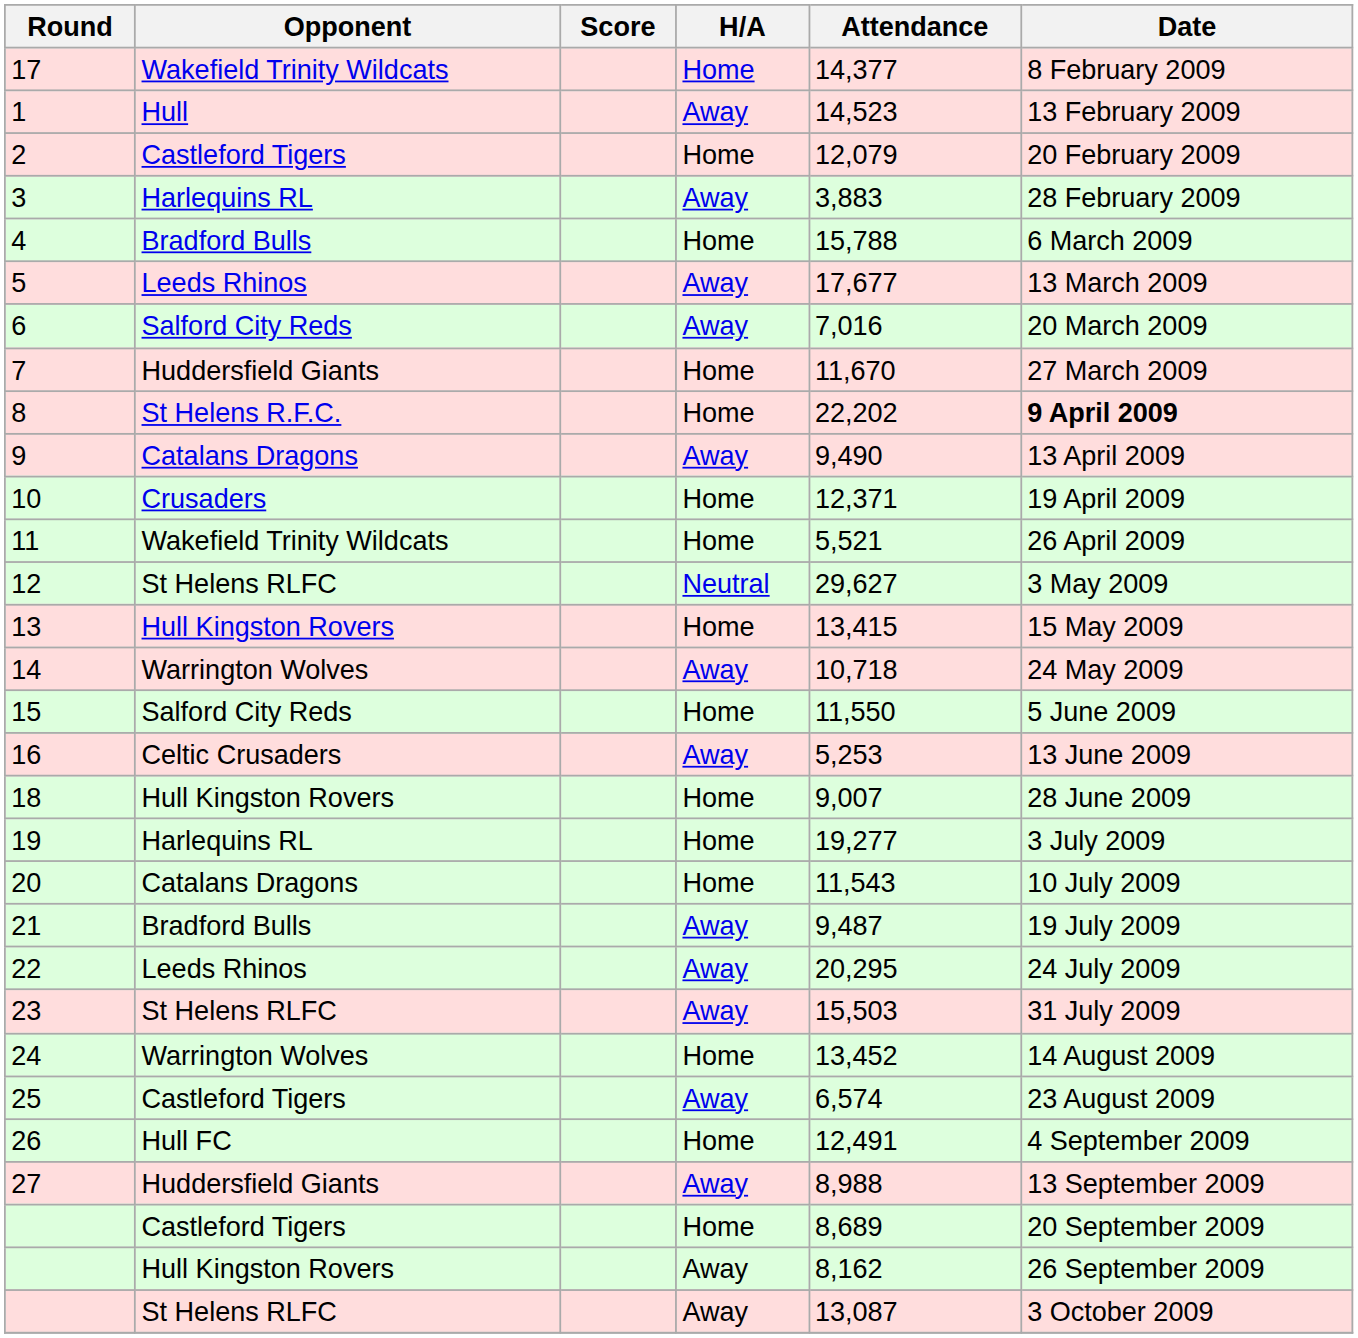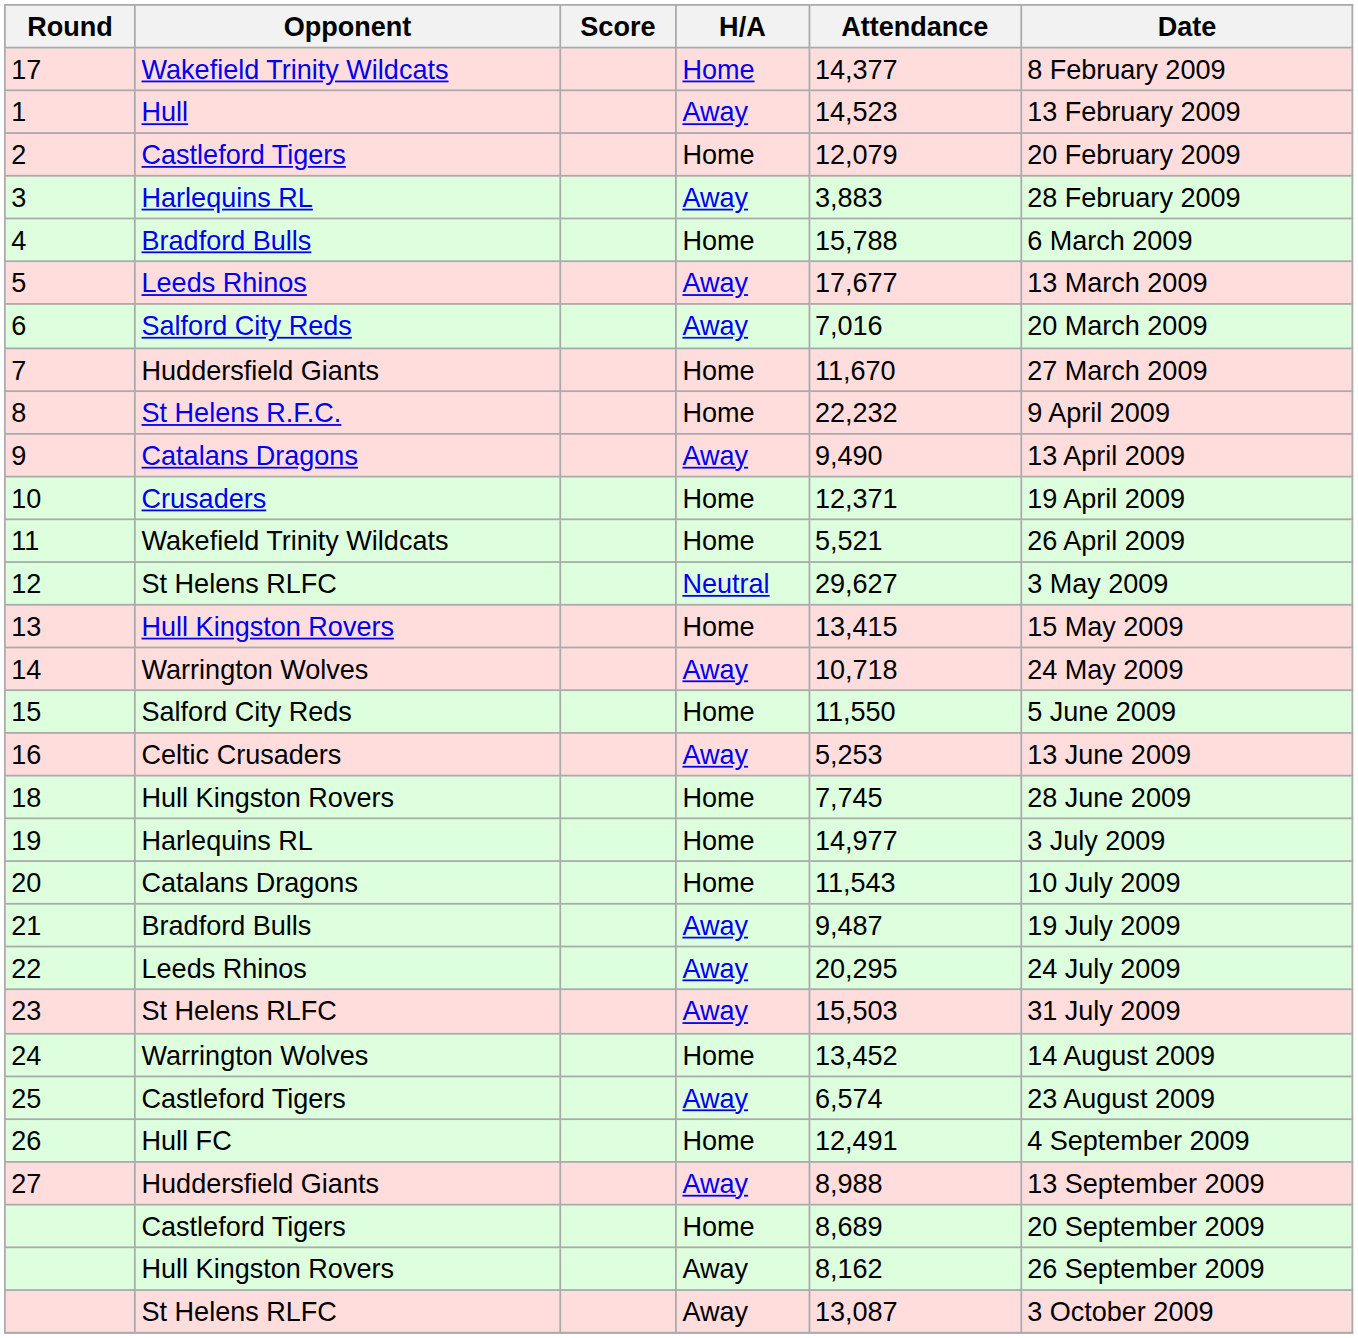8 | Attendance: 22,202 -> 22,232
8 | Date: bold -> normal
18 | Attendance: 9,007 -> 7,745
19 | Attendance: 19,277 -> 14,977
